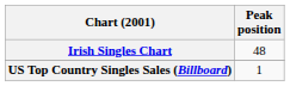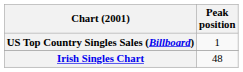rows swapped: Irish Singles Chart <-> US Top Country Singles Sales (Billboard)
